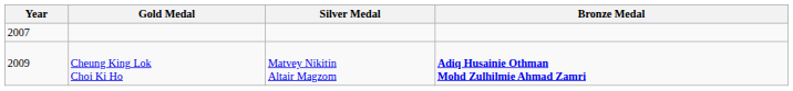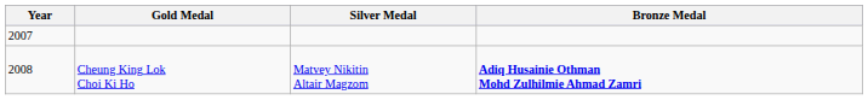Cheung King Lok Choi Ki Ho | Year: 2009 -> 2008
